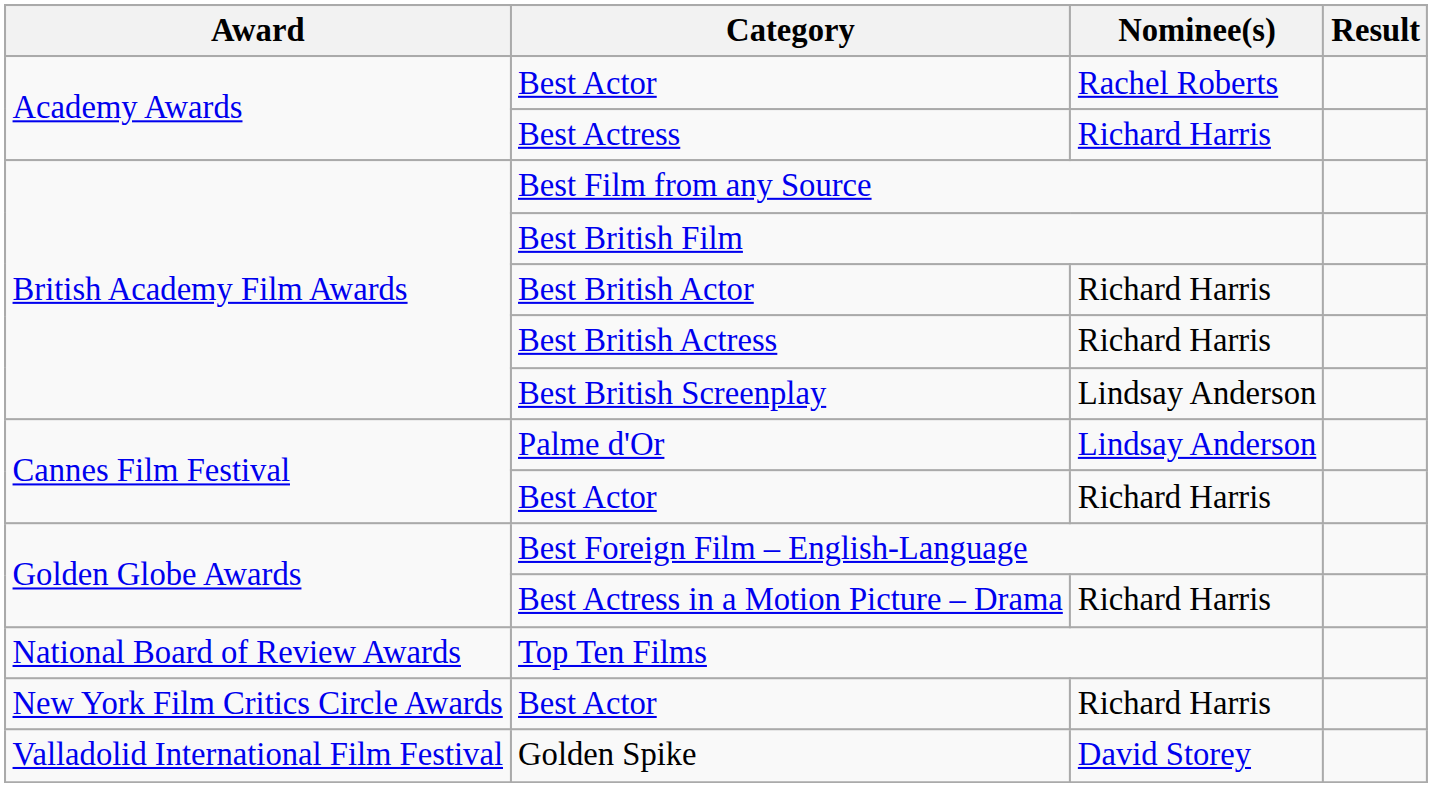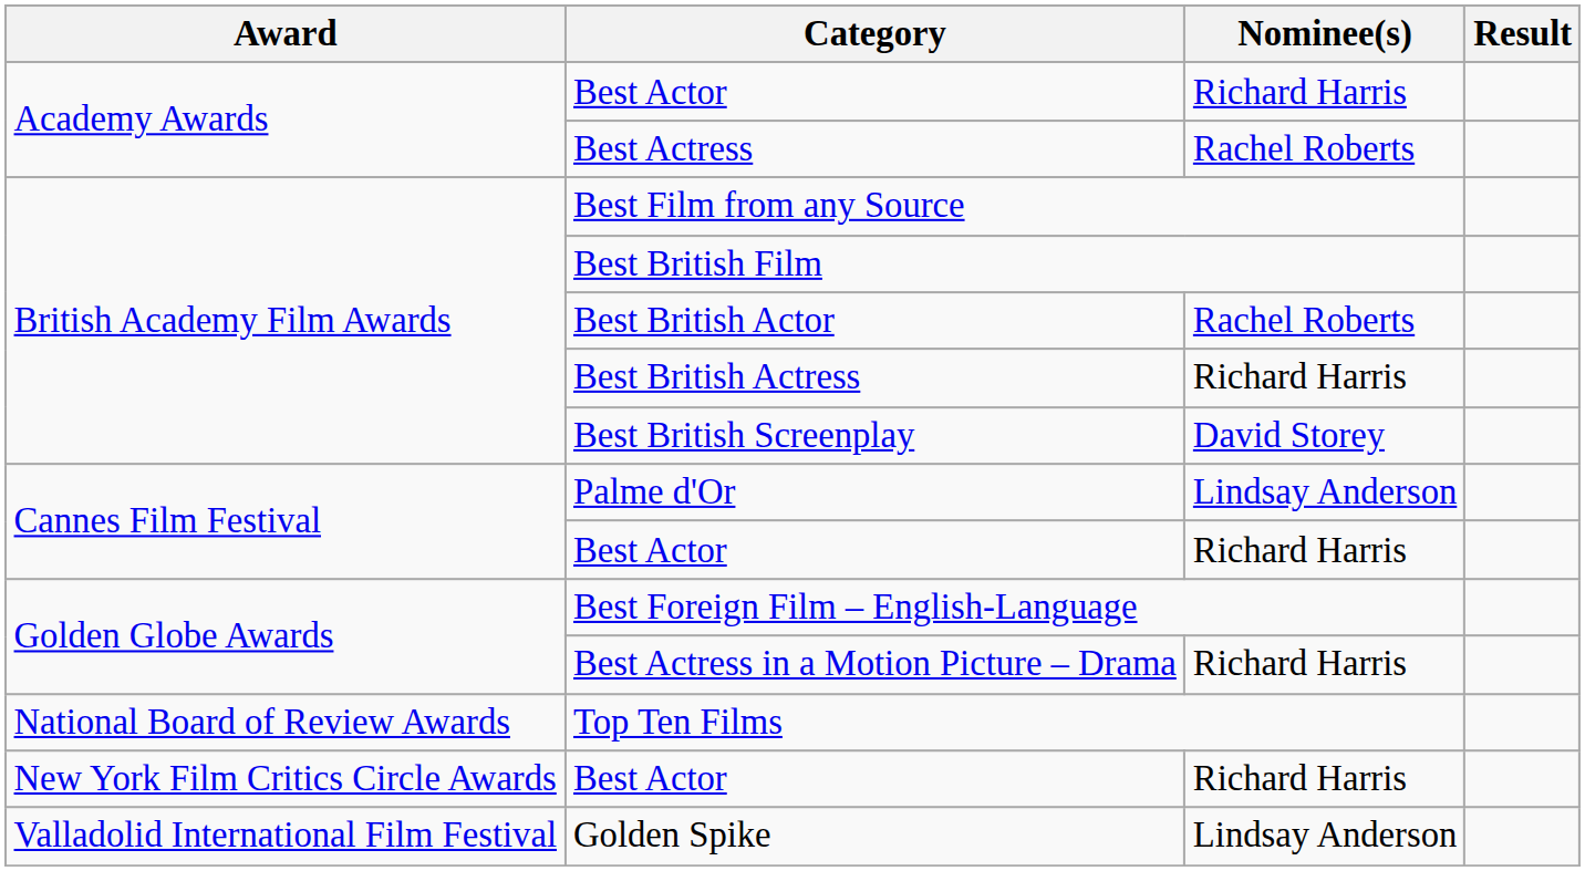Academy Awards / Best Actor | Nominee(s): Rachel Roberts -> Richard Harris
Best Actress | Nominee(s): Richard Harris -> Rachel Roberts
Best British Actor | Nominee(s): Richard Harris -> Rachel Roberts
Best British Screenplay | Nominee(s): Lindsay Anderson -> David Storey
Golden Spike | Nominee(s): David Storey -> Lindsay Anderson
